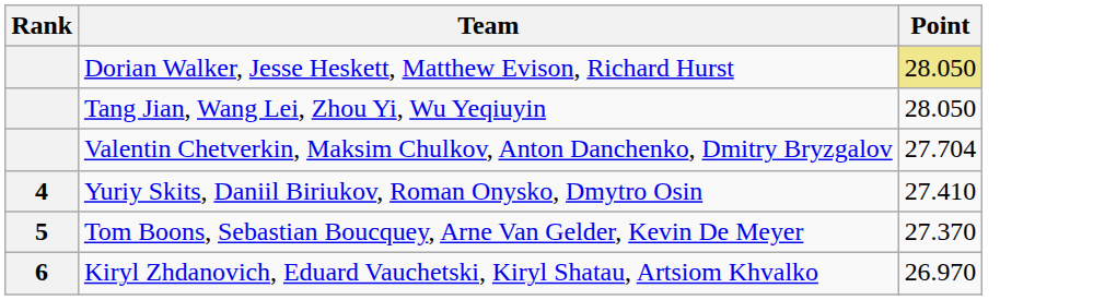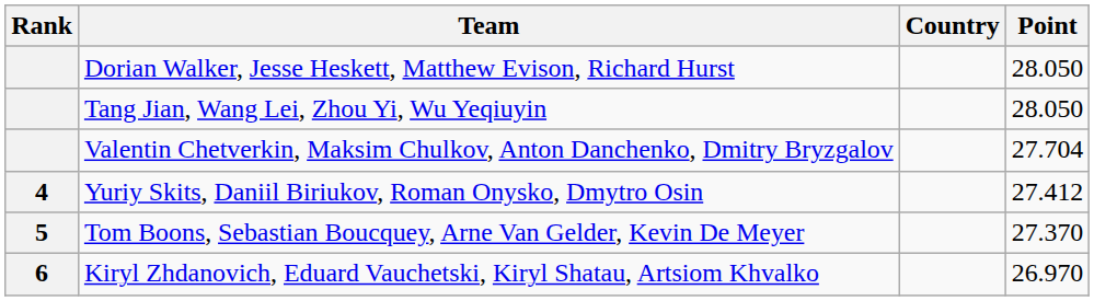+ column: Country
Dorian Walker, Jesse Heskett, Matthew Evison, Richard Hurst | Point: khaki background -> no background
Yuriy Skits, Daniil Biriukov, Roman Onysko, Dmytro Osin | Point: 27.410 -> 27.412
